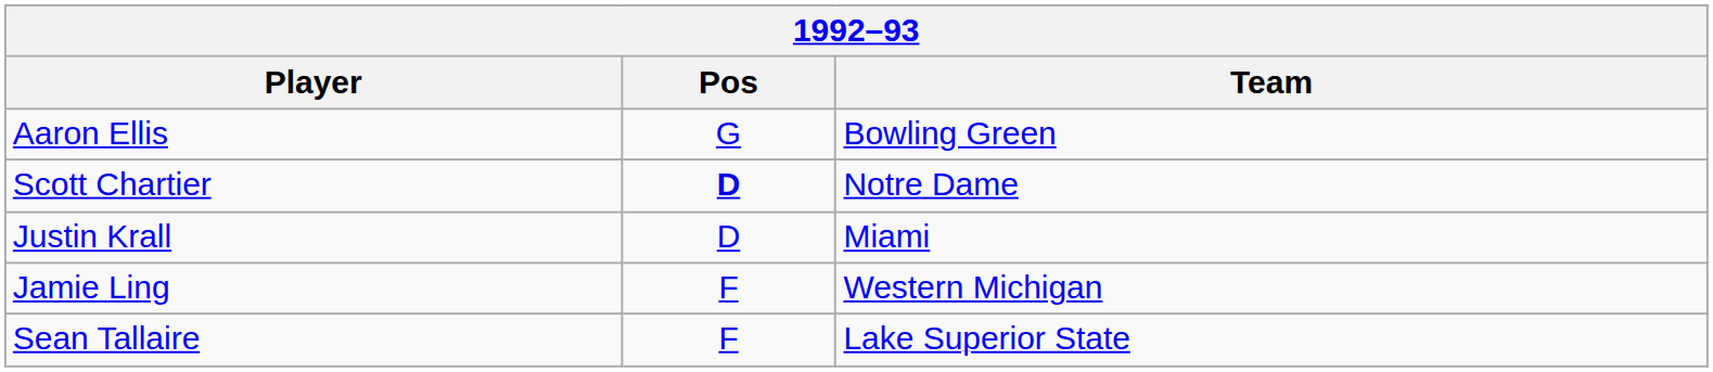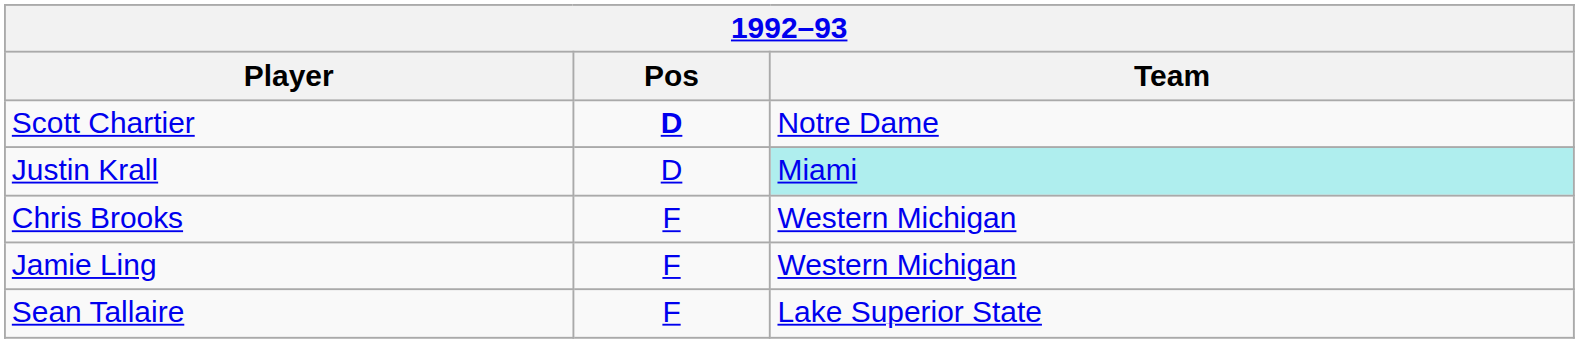- row: Aaron Ellis | G | Bowling Green
Justin Krall | Team: no background -> paleturquoise background
+ row: Chris Brooks | F | Western Michigan
